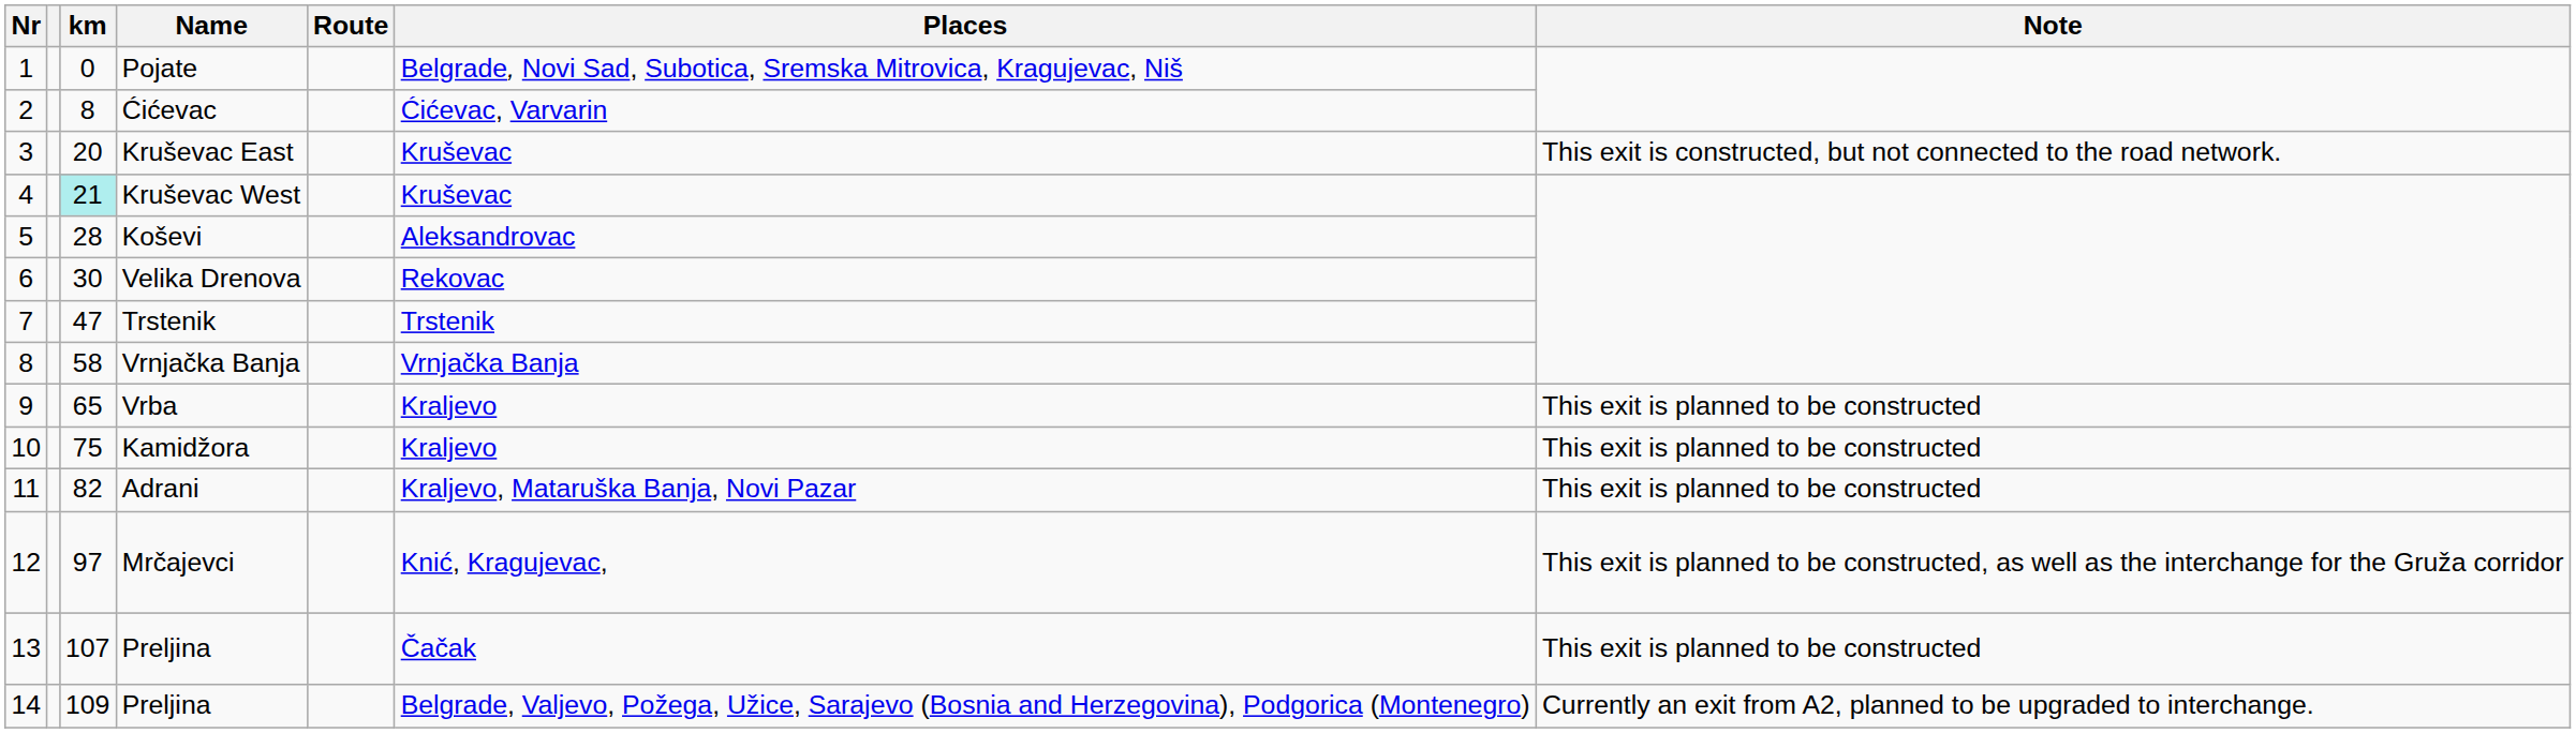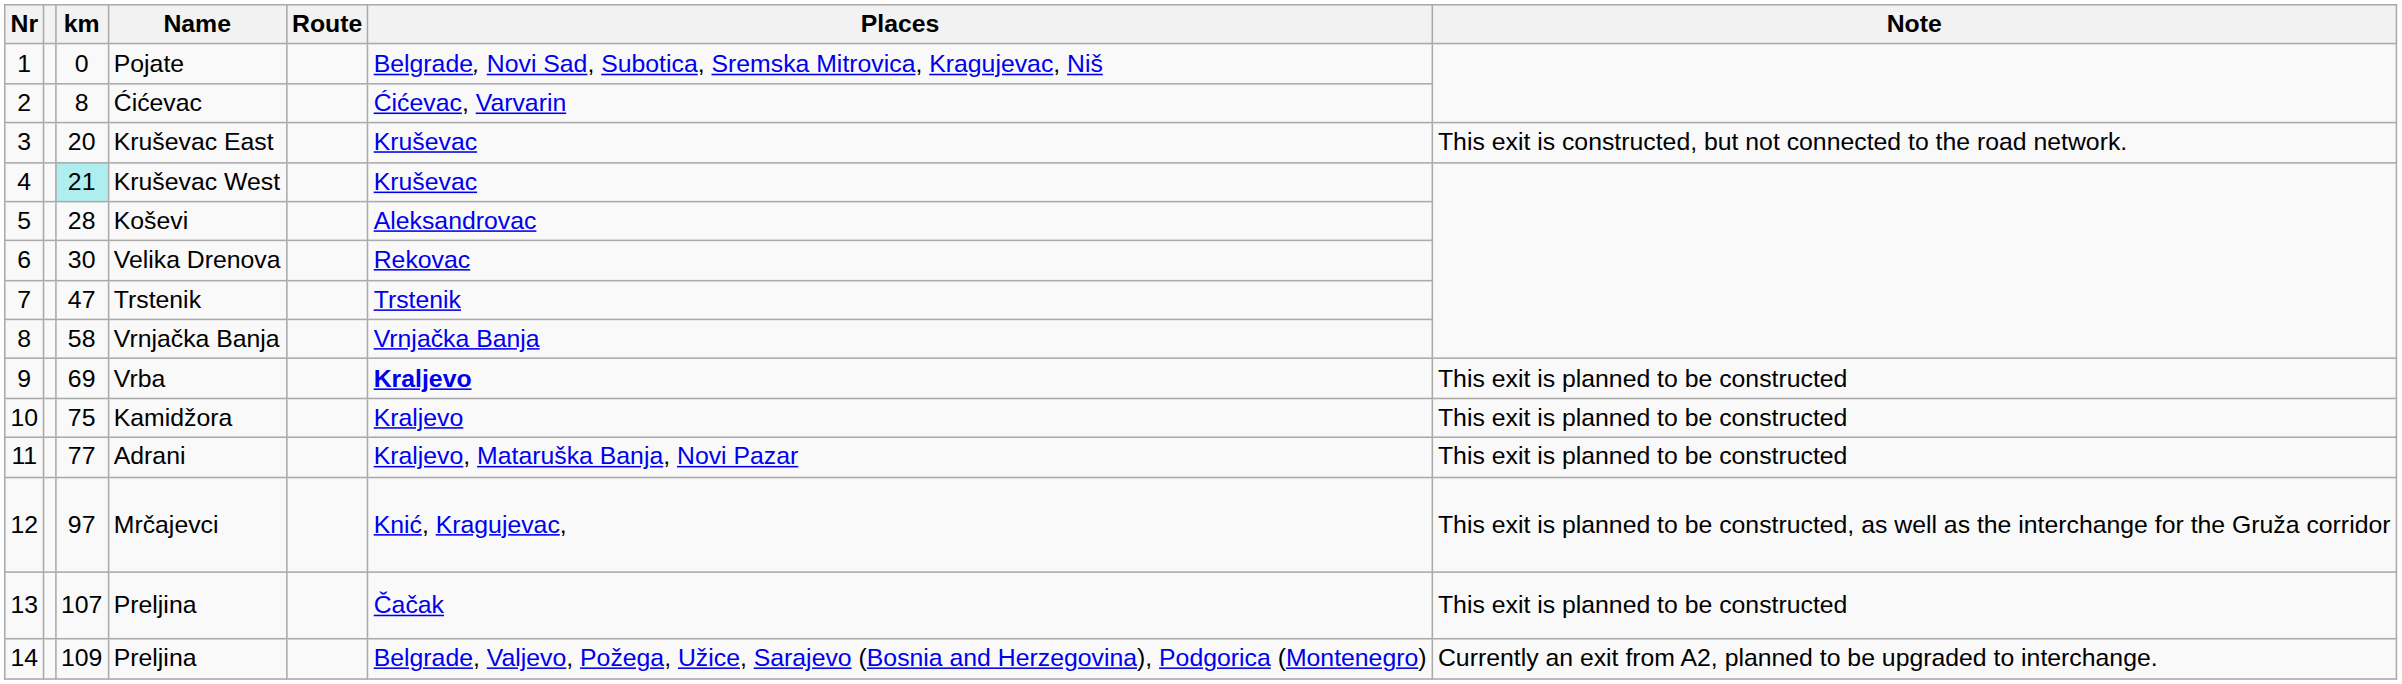Vrba | km: 65 -> 69
Vrba | Places: normal -> bold
Adrani | km: 82 -> 77
